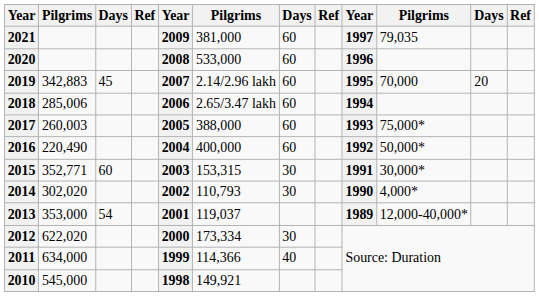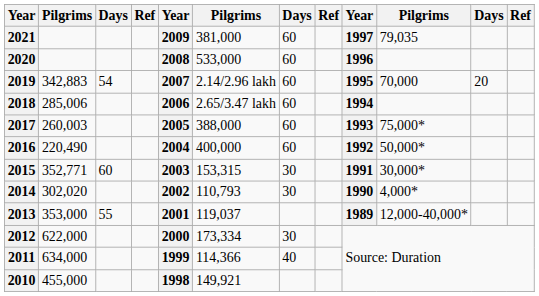2019 | column 3: 45 -> 54
2013 | column 3: 54 -> 55
2012 | column 2: 622,020 -> 622,000
2010 | column 2: 545,000 -> 455,000
